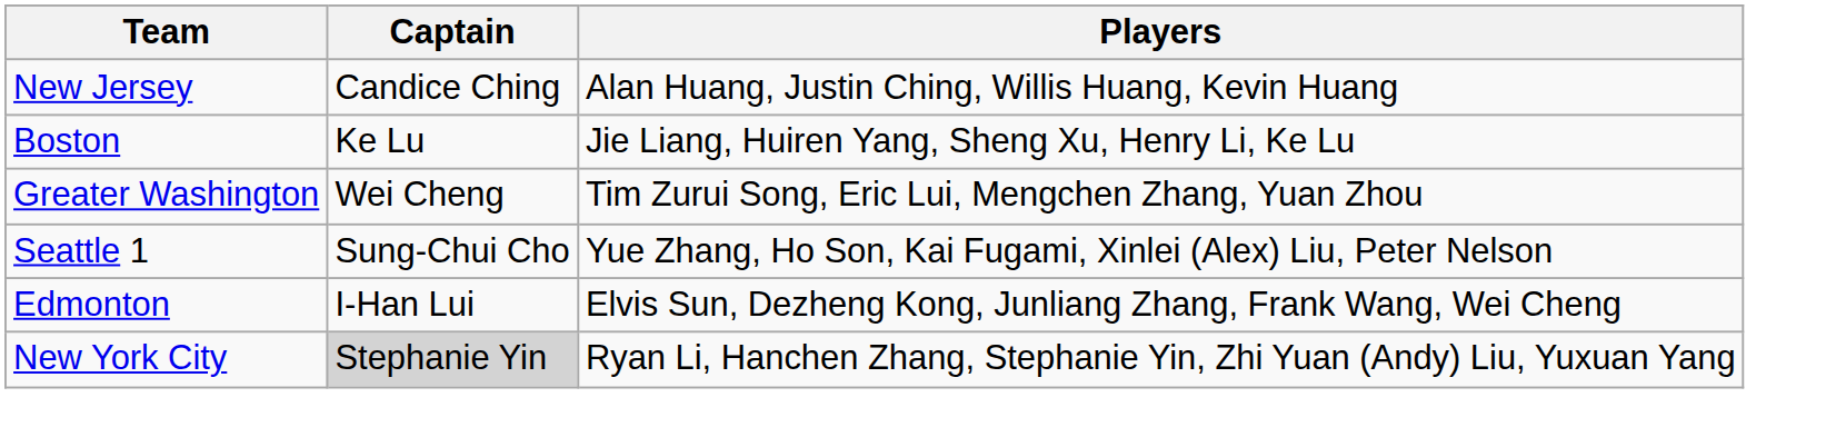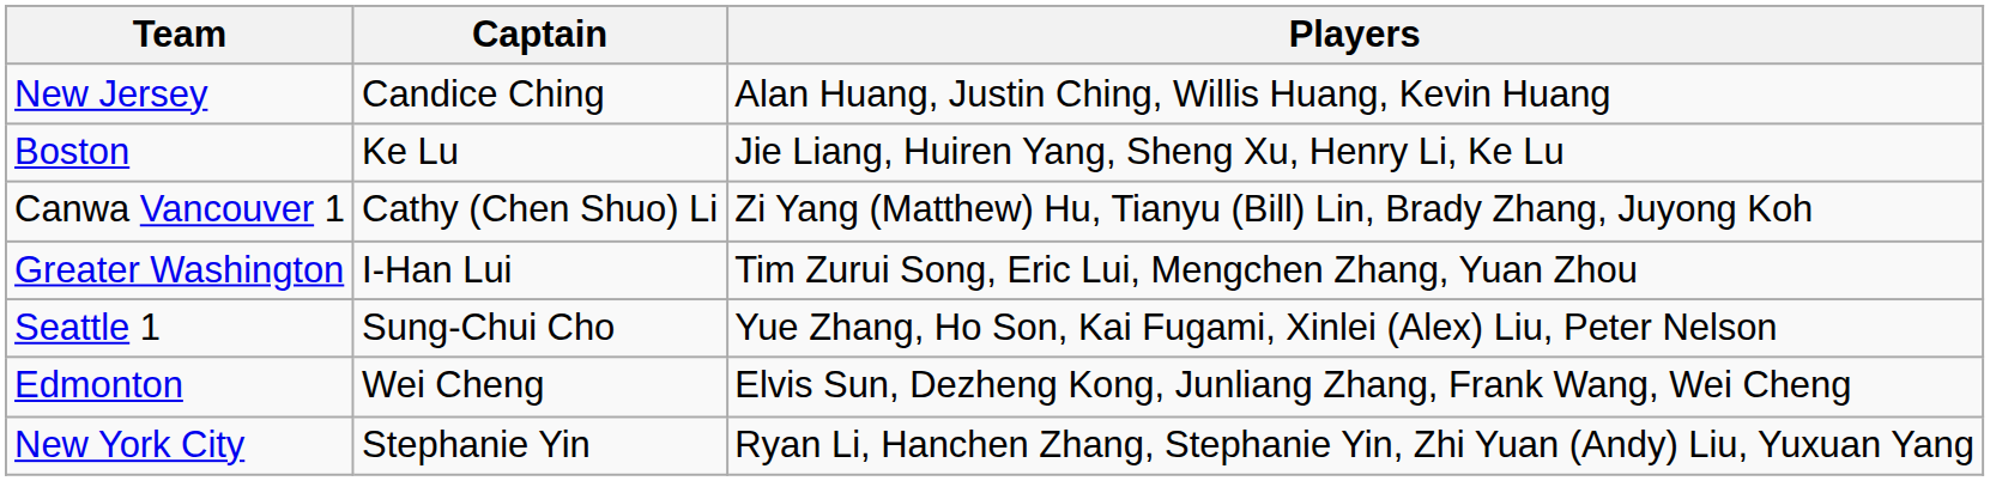+ row: Canwa Vancouver 1 | Cathy (Chen Shuo) Li | Zi Yang (Matthew) Hu, Tianyu (Bill) Lin, Brady Zhang, Juyong Koh
Greater Washington | Captain: Wei Cheng -> I-Han Lui
Edmonton | Captain: I-Han Lui -> Wei Cheng
New York City | Captain: lightgrey background -> no background
